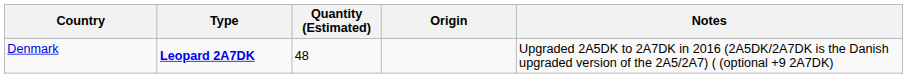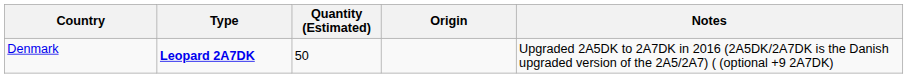Denmark | Quantity (Estimated): 48 -> 50
